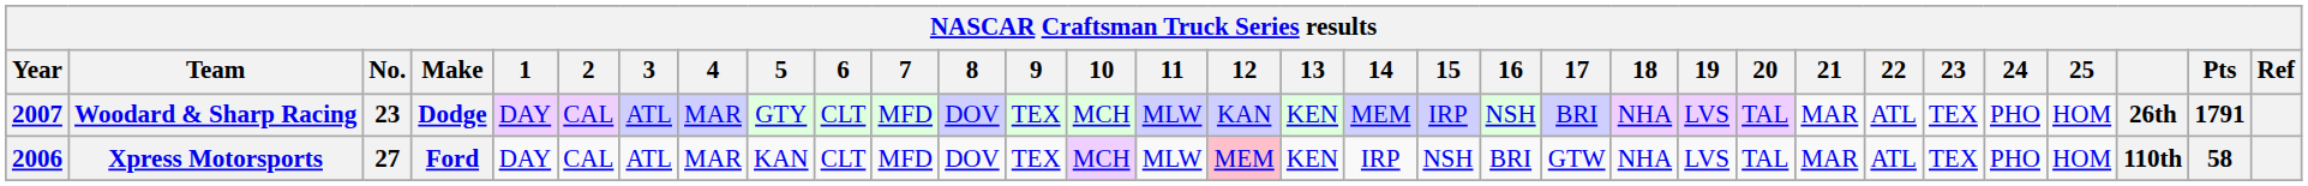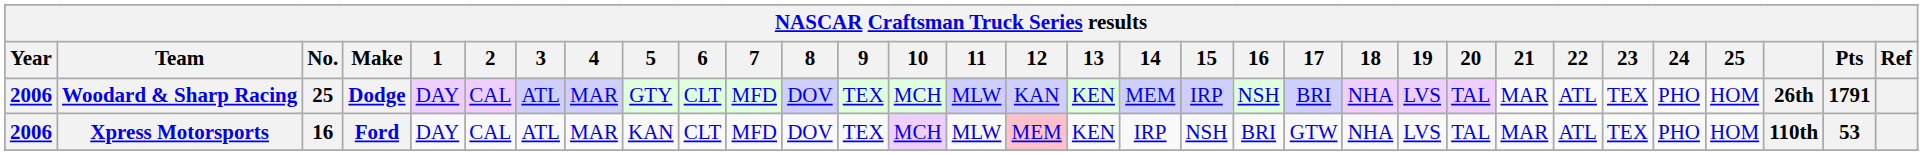Woodard & Sharp Racing | Year: 2007 -> 2006
Woodard & Sharp Racing | No.: 23 -> 25
Xpress Motorsports | No.: 27 -> 16
Xpress Motorsports | Pts: 58 -> 53
